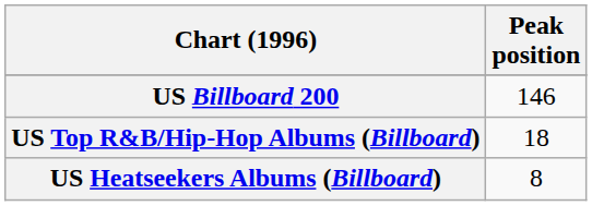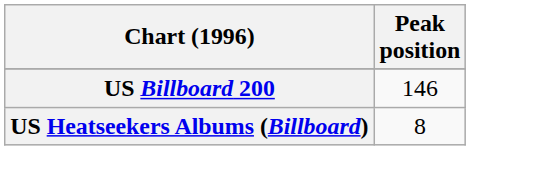- row: US Top R&B/Hip-Hop Albums (Billboard) | 18
